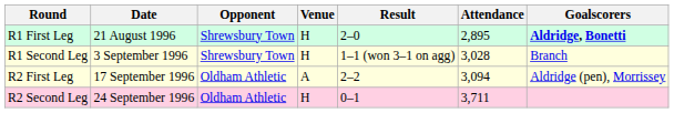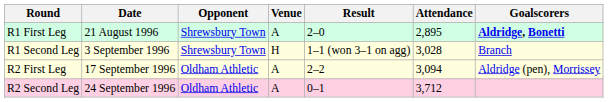R1 First Leg | Venue: H -> A
R2 Second Leg | Venue: H -> A
R2 Second Leg | Attendance: 3,711 -> 3,712
